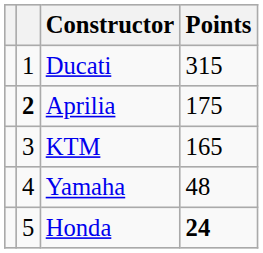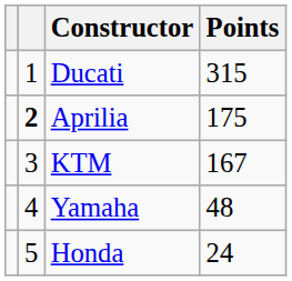KTM | Points: 165 -> 167
Honda | Points: bold -> normal
